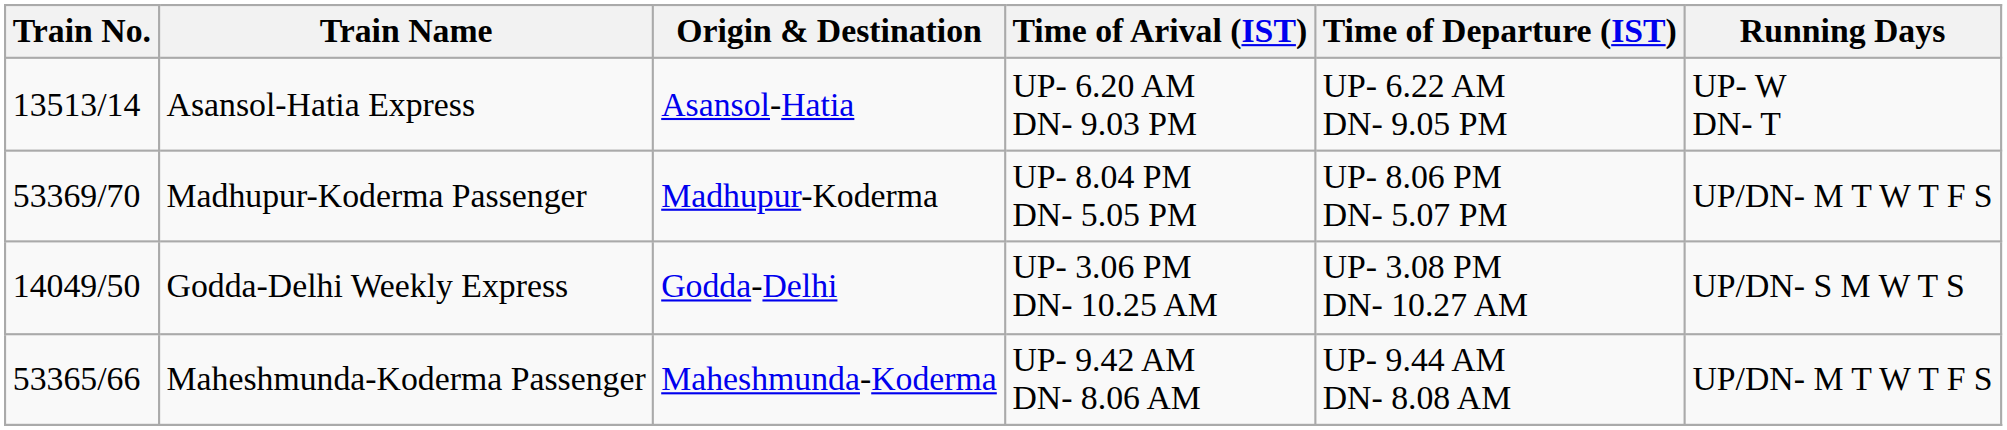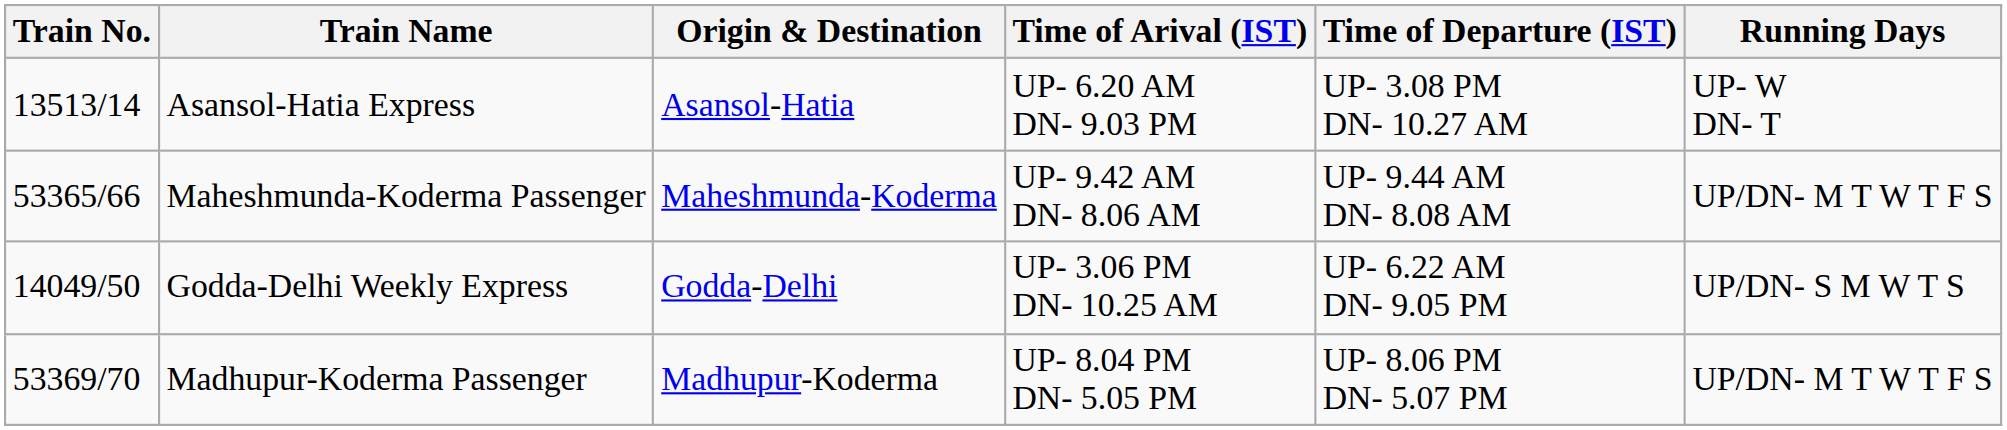Asansol-Hatia Express | Time of Departure (IST): UP- 6.22 AM DN- 9.05 PM -> UP- 3.08 PM DN- 10.27 AM
rows swapped: Maheshmunda-Koderma Passenger <-> Madhupur-Koderma Passenger
Godda-Delhi Weekly Express | Time of Departure (IST): UP- 3.08 PM DN- 10.27 AM -> UP- 6.22 AM DN- 9.05 PM
